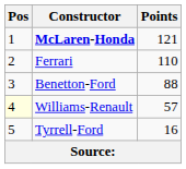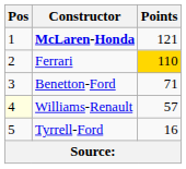Ferrari | Points: no background -> gold background
Benetton-Ford | Points: 88 -> 71
